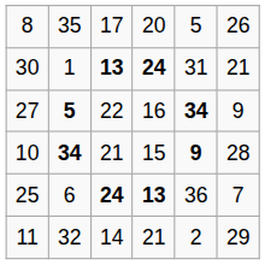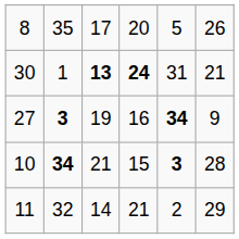27 | column 2: 5 -> 3
27 | column 3: 22 -> 19
10 | column 5: 9 -> 3
- row: 25 | 6 | 24 | 13 | 36 | 7
